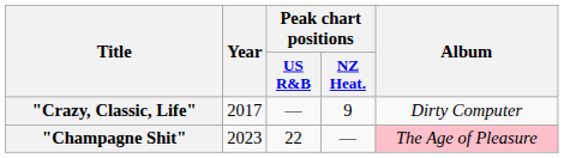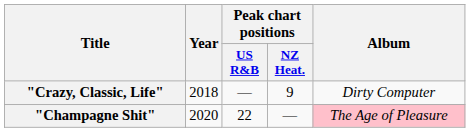"Crazy, Classic, Life" | Year: 2017 -> 2018
"Champagne Shit" | Year: 2023 -> 2020
